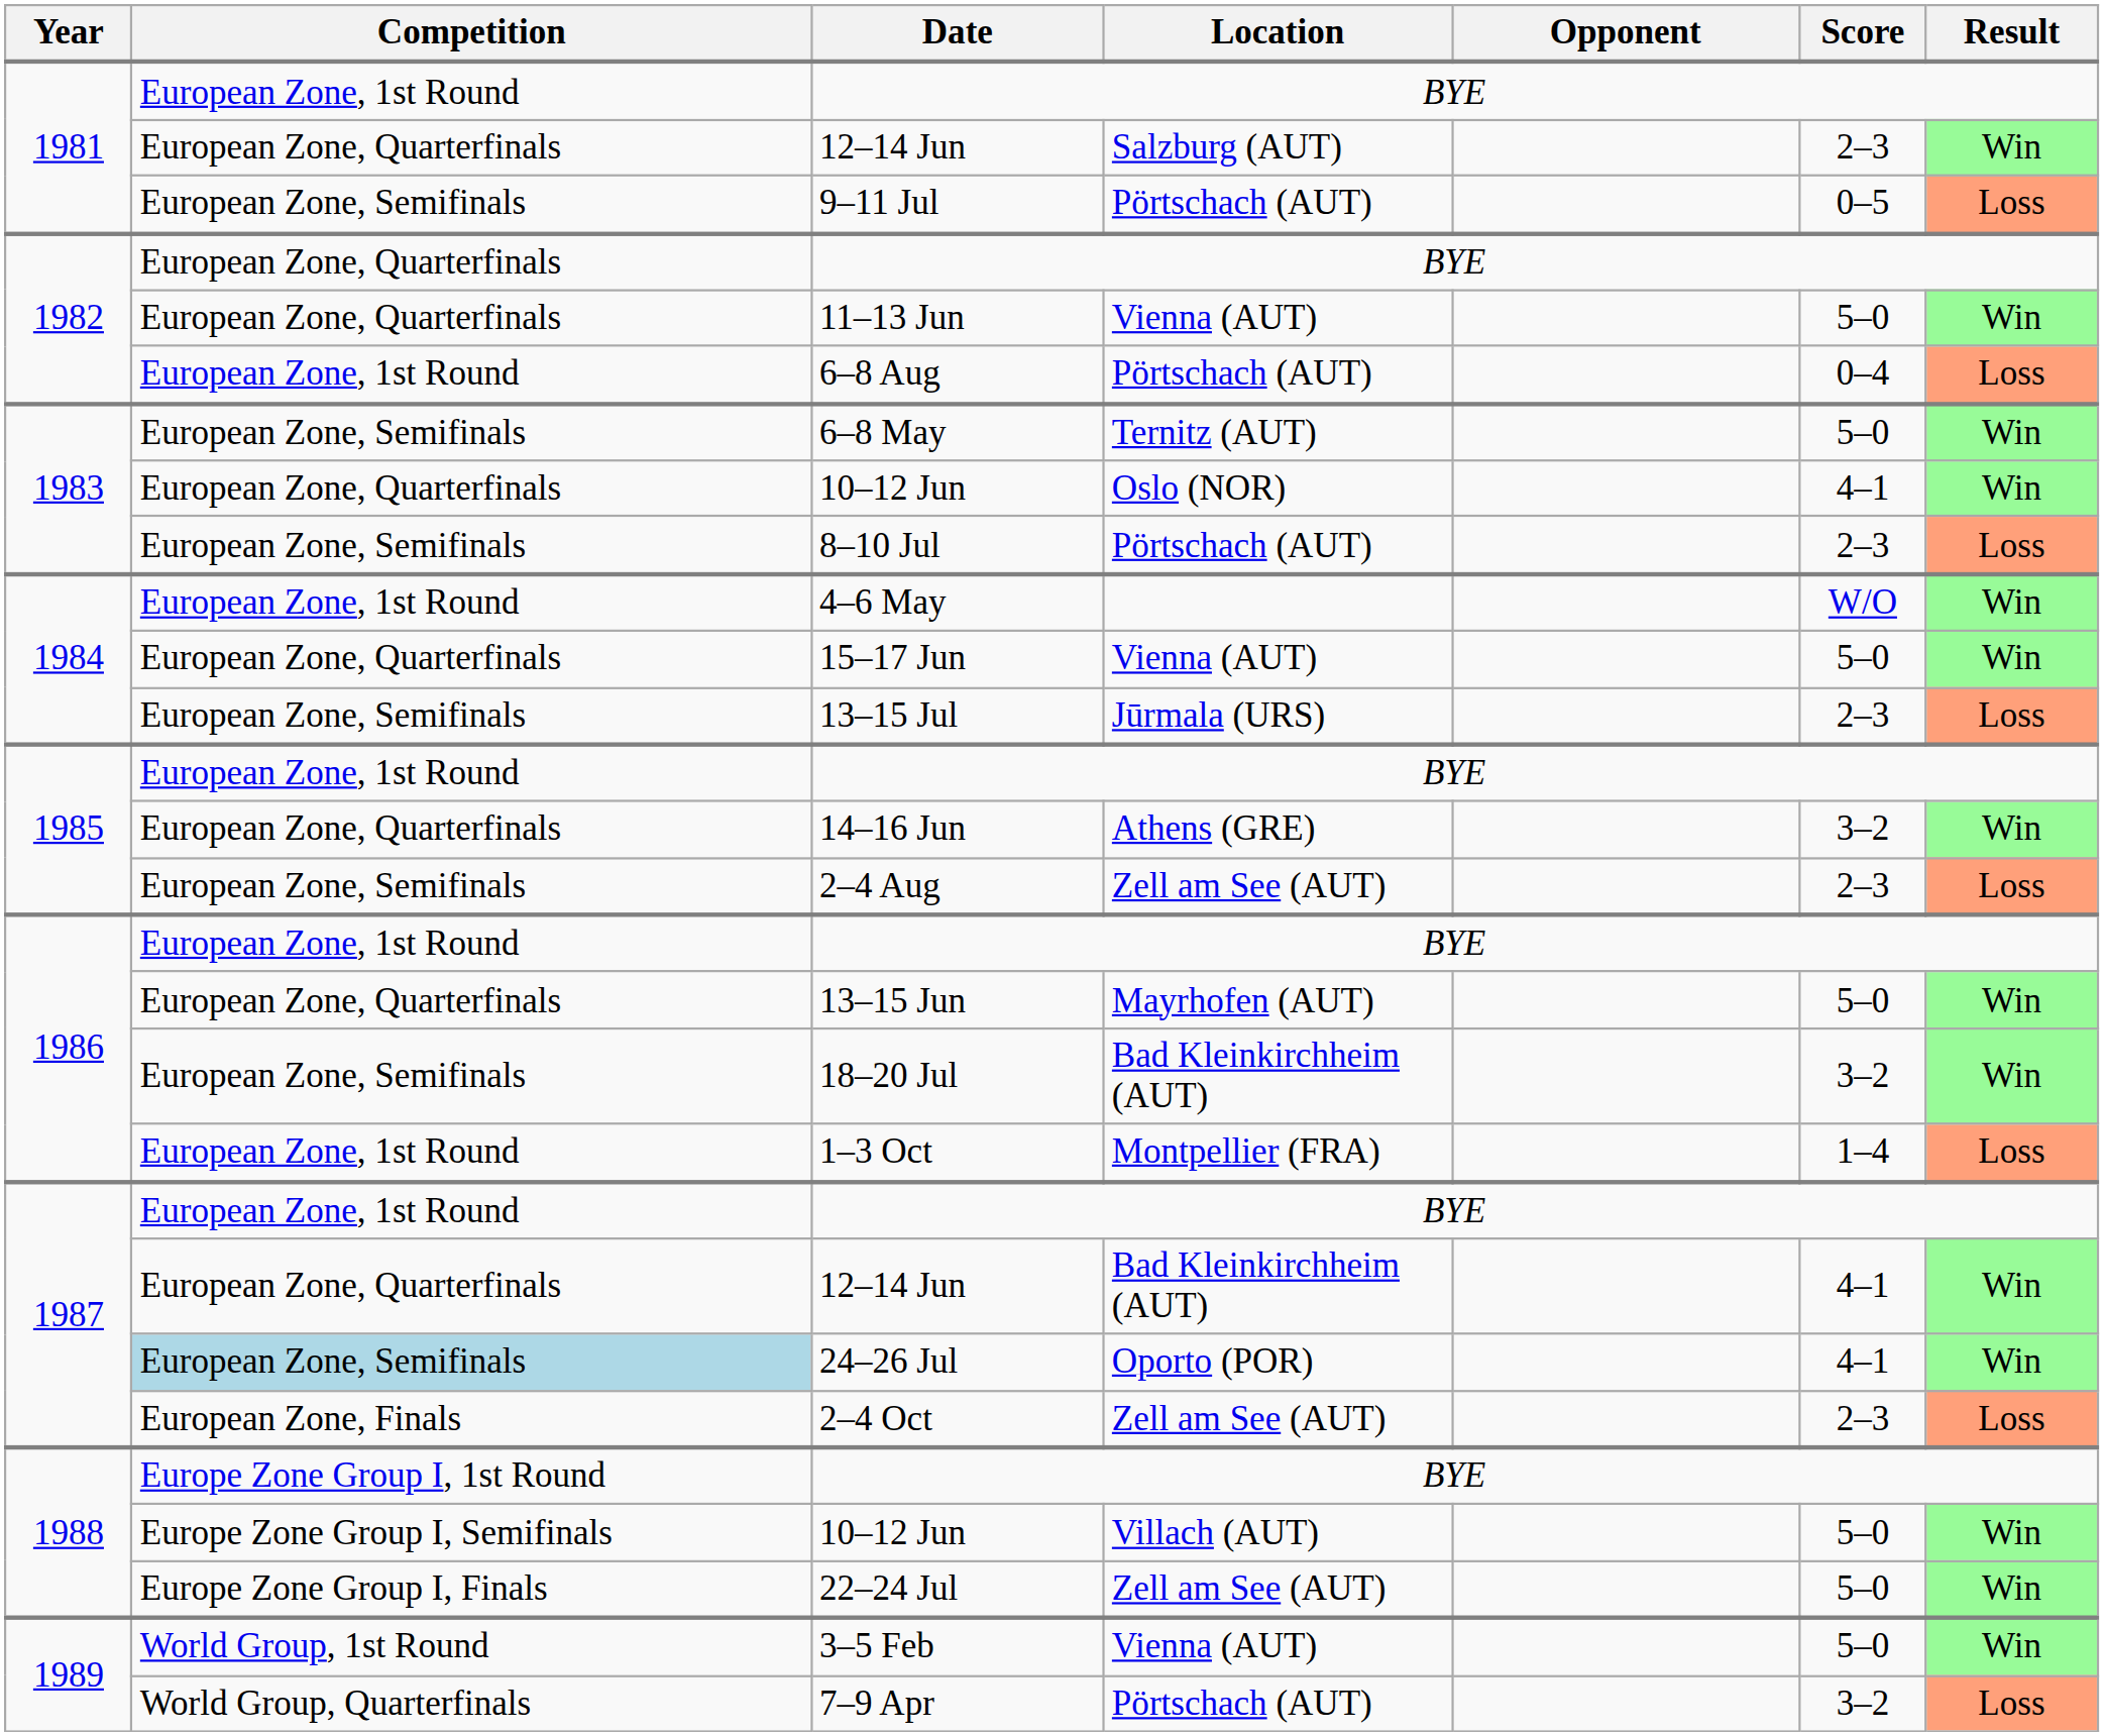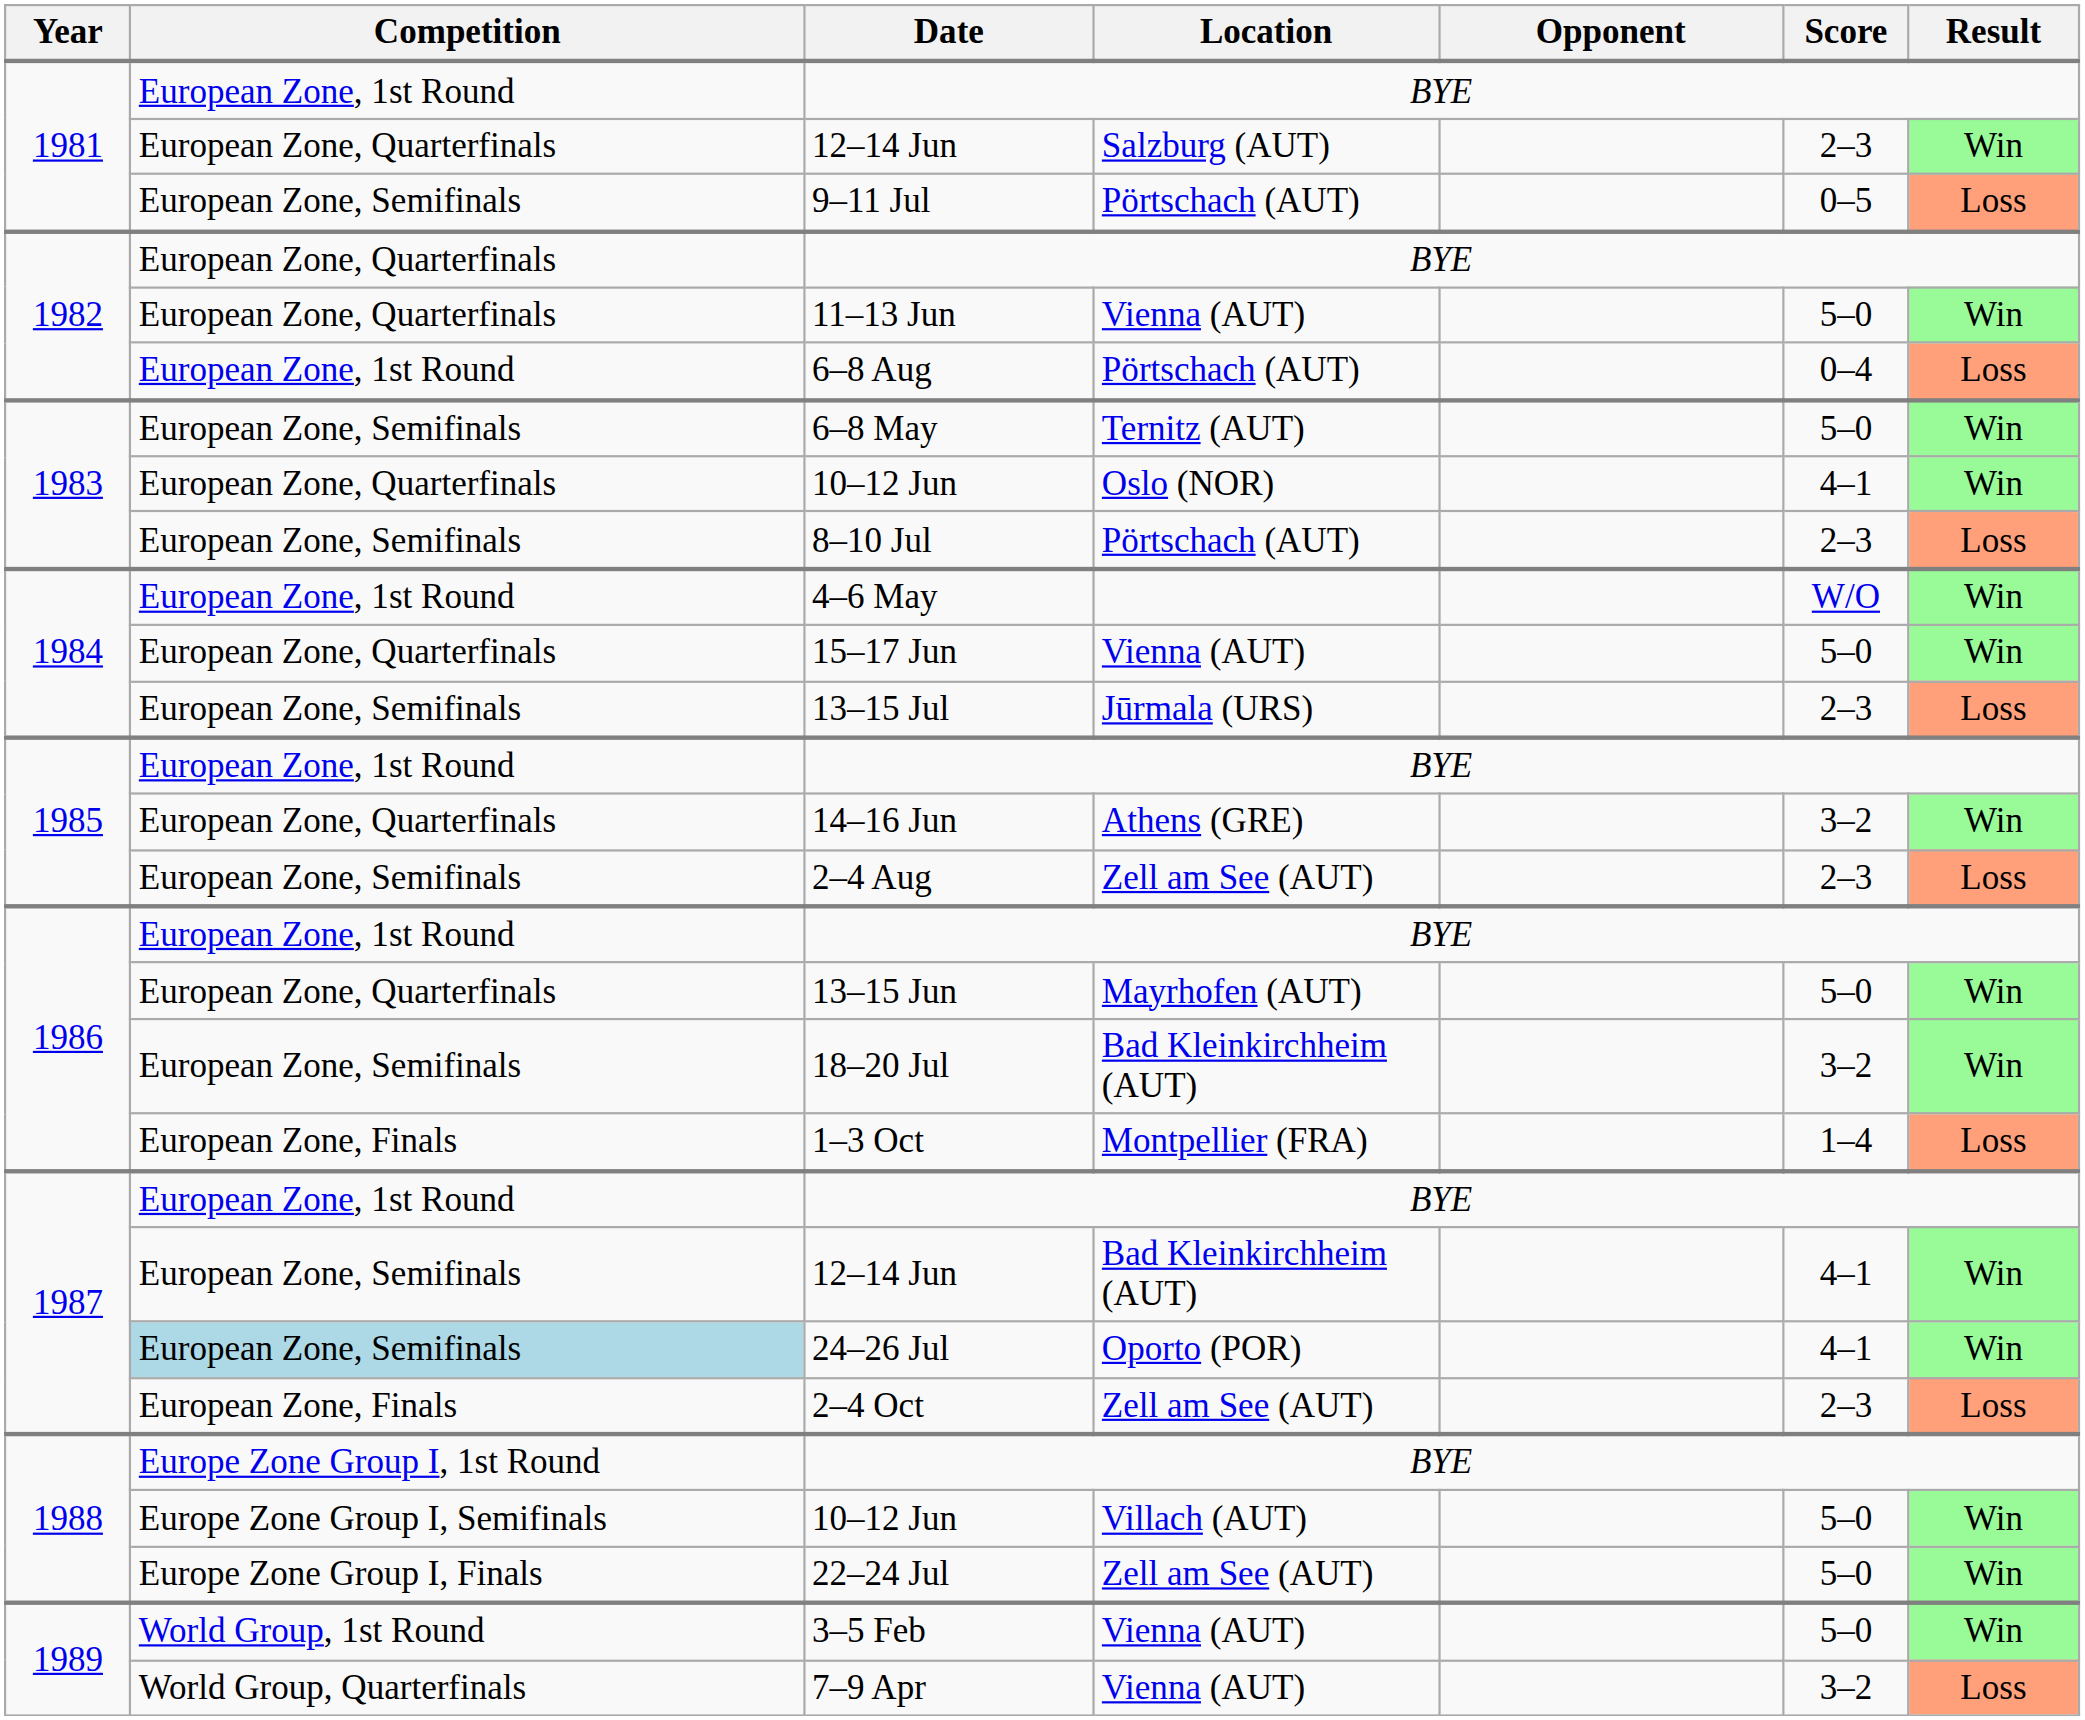1–3 Oct | Competition: European Zone, 1st Round -> European Zone, Finals
1987 / 12–14 Jun | Competition: European Zone, Quarterfinals -> European Zone, Semifinals
7–9 Apr | Location: Pörtschach (AUT) -> Vienna (AUT)
